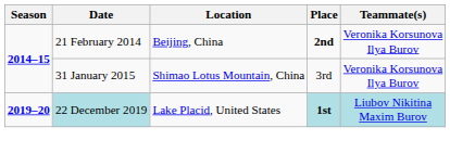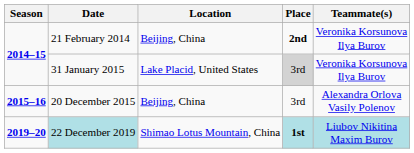31 January 2015 | Location: Shimao Lotus Mountain, China -> Lake Placid, United States
31 January 2015 | Place: no background -> lightgrey background
+ row: 2015–16 | 20 December 2015 | Beijing, China | 3rd | Alexandra Orlova Vasily Polenov
22 December 2019 | Location: Lake Placid, United States -> Shimao Lotus Mountain, China
